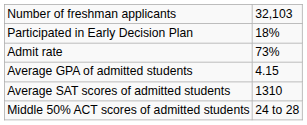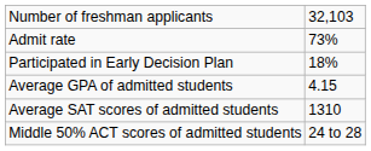rows swapped: Admit rate <-> Participated in Early Decision Plan
